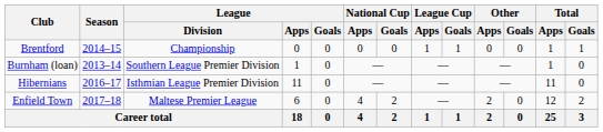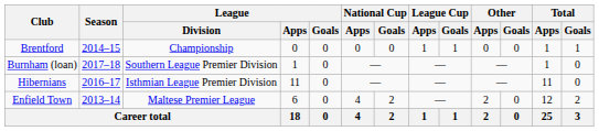Burnham (loan) | Season: 2013–14 -> 2017–18
Enfield Town | Season: 2017–18 -> 2013–14
